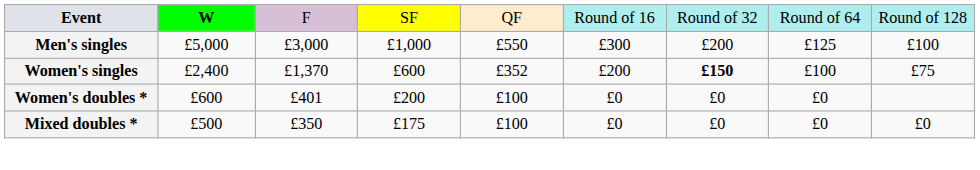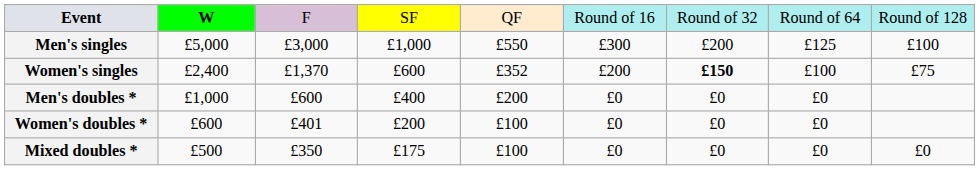+ row: Men's doubles * | £1,000 | £600 | £400 | £200 | £0 | £0 | £0
